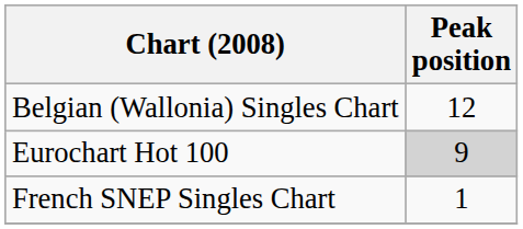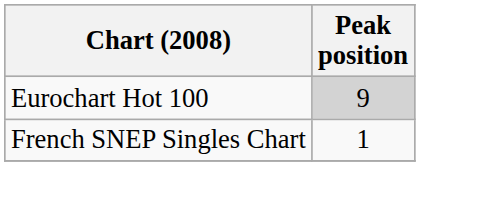- row: Belgian (Wallonia) Singles Chart | 12
